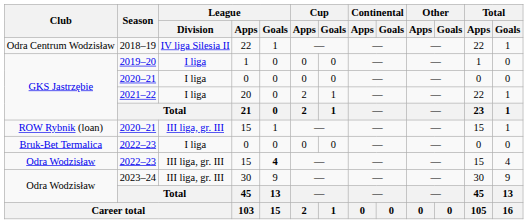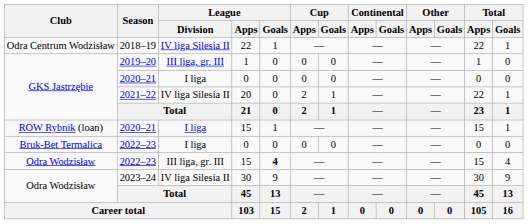2019–20 | League / Division: I liga -> III liga, gr. III
2021–22 | League / Division: I liga -> IV liga Silesia II
2020–21 / 15 | League / Division: III liga, gr. III -> I liga
2023–24 | League / Division: III liga, gr. III -> IV liga Silesia II
